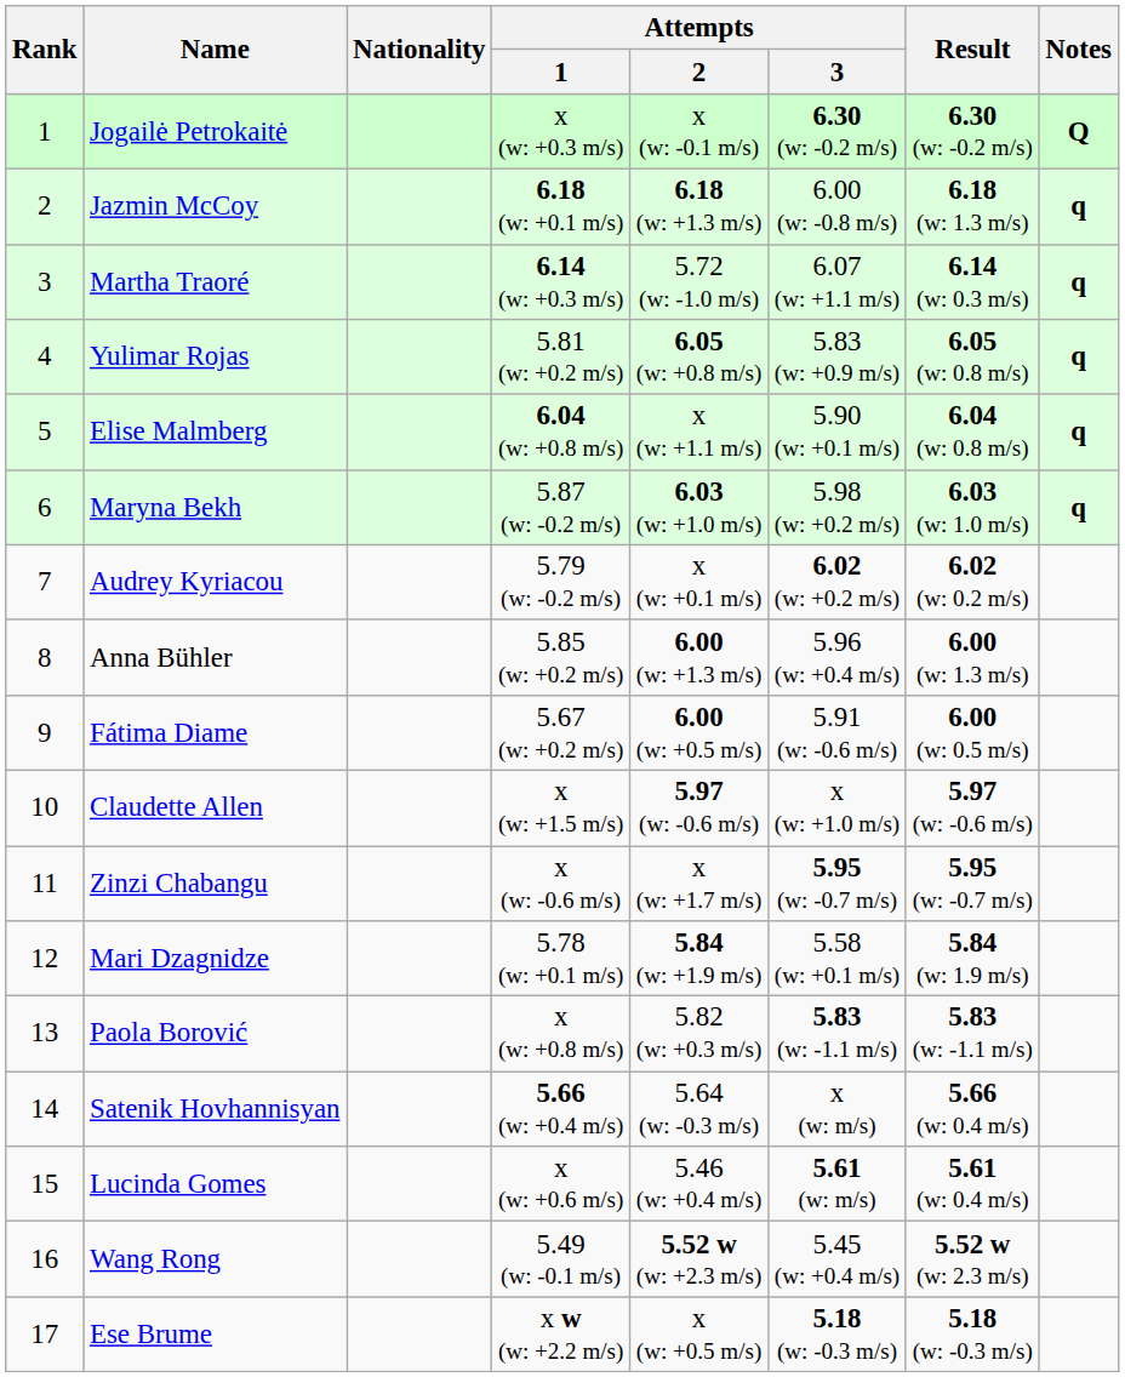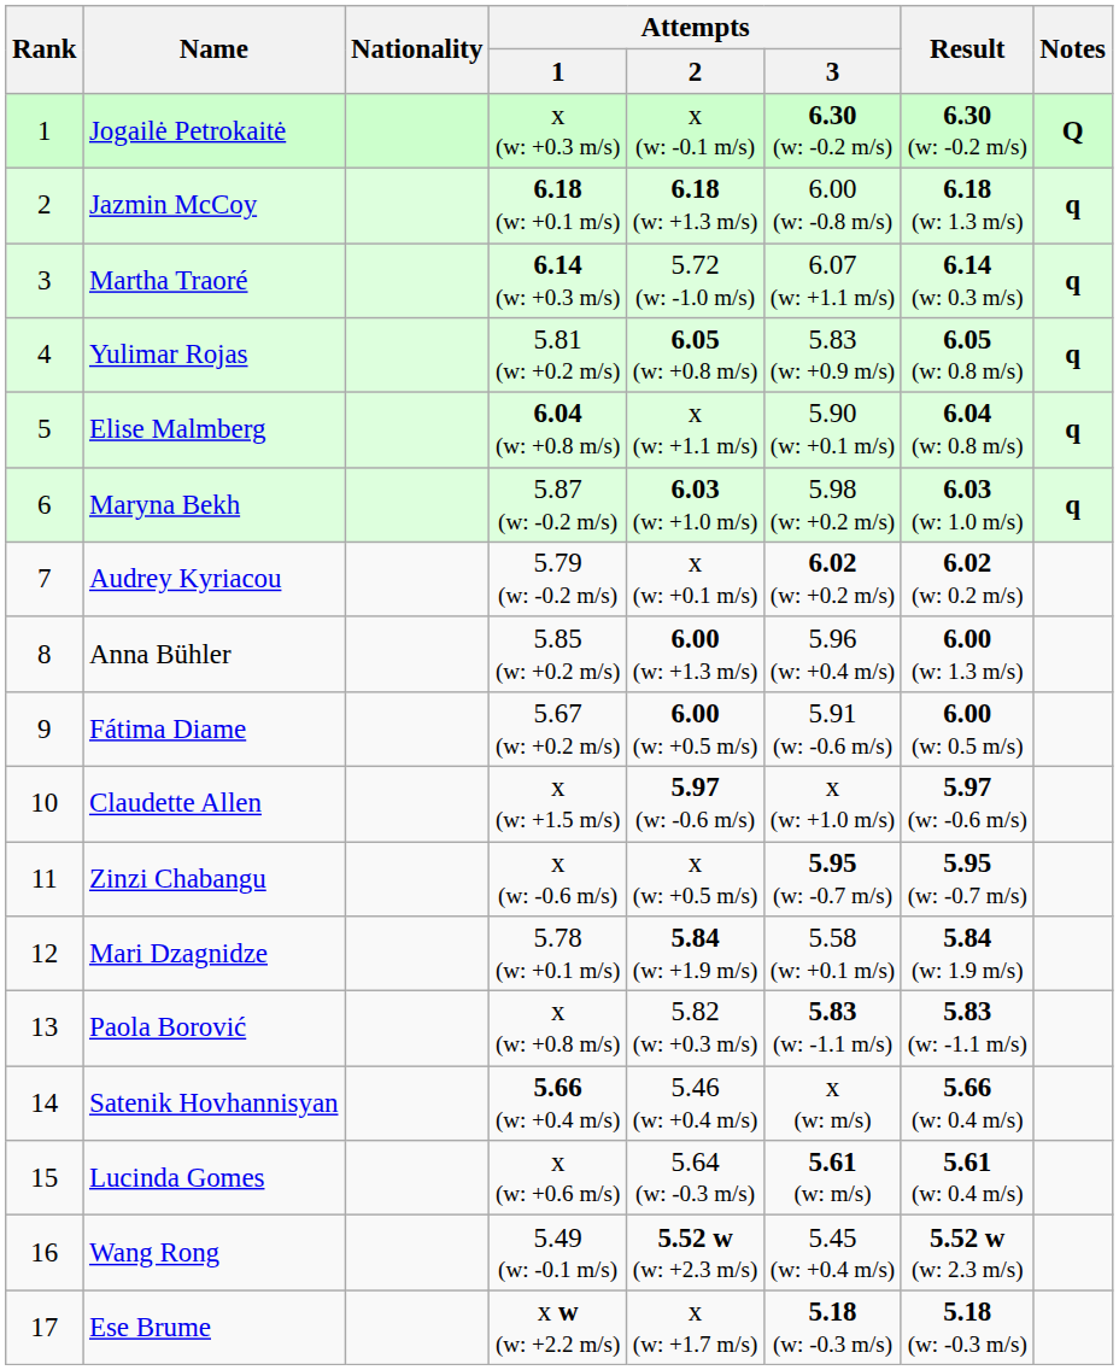Zinzi Chabangu | Attempts / 2: x (w: +1.7 m/s) -> x (w: +0.5 m/s)
Satenik Hovhannisyan | Attempts / 2: 5.64 (w: -0.3 m/s) -> 5.46 (w: +0.4 m/s)
Lucinda Gomes | Attempts / 2: 5.46 (w: +0.4 m/s) -> 5.64 (w: -0.3 m/s)
Ese Brume | Attempts / 2: x (w: +0.5 m/s) -> x (w: +1.7 m/s)
